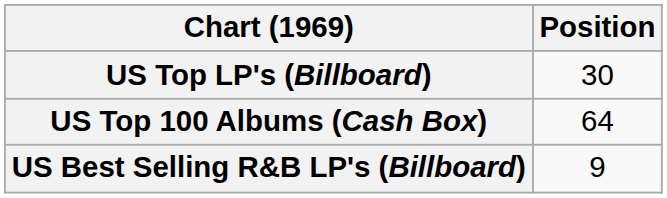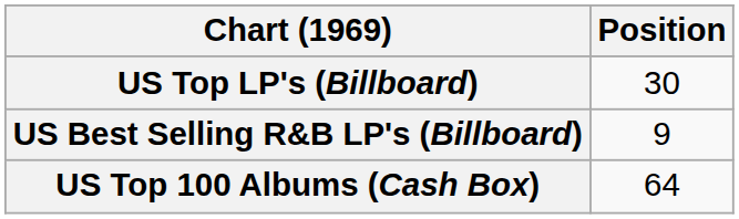rows swapped: US Best Selling R&B LP's (Billboard) <-> US Top 100 Albums (Cash Box)
